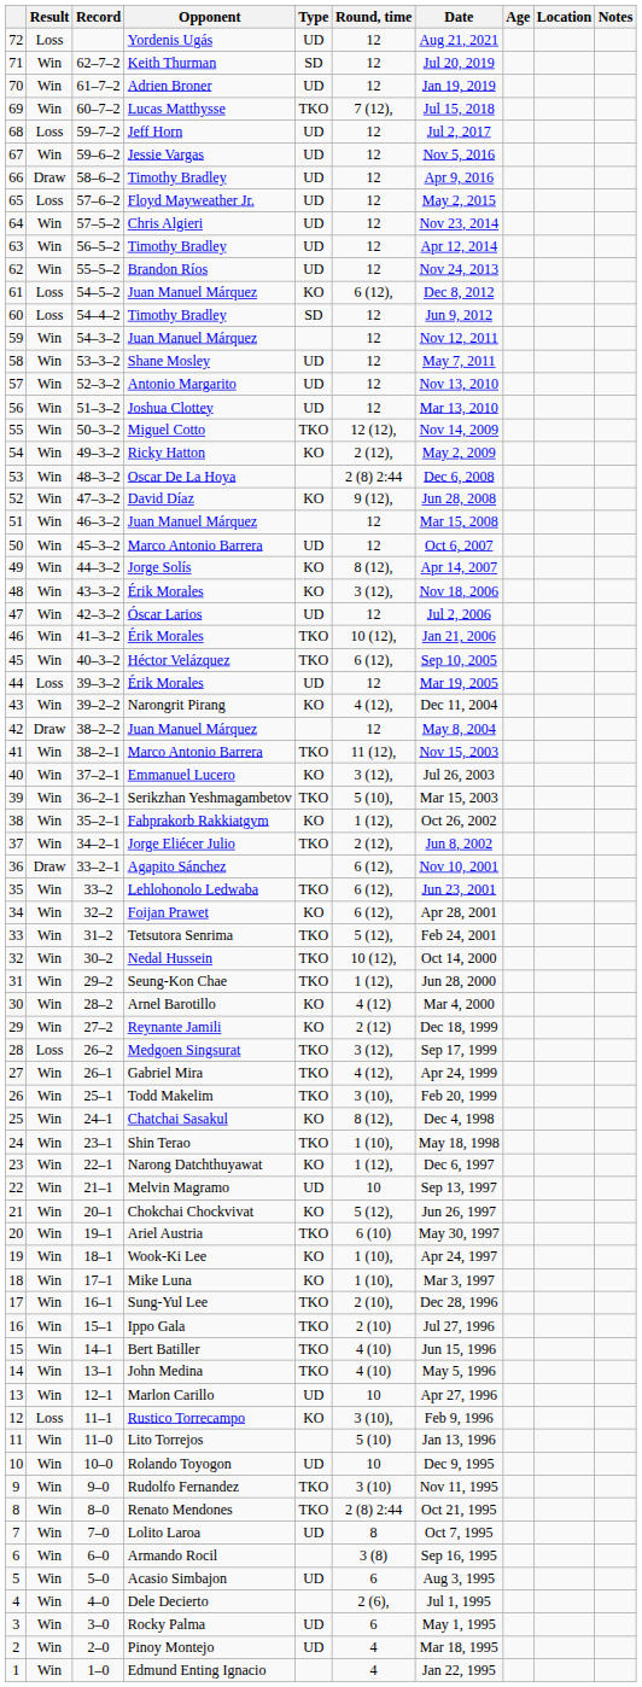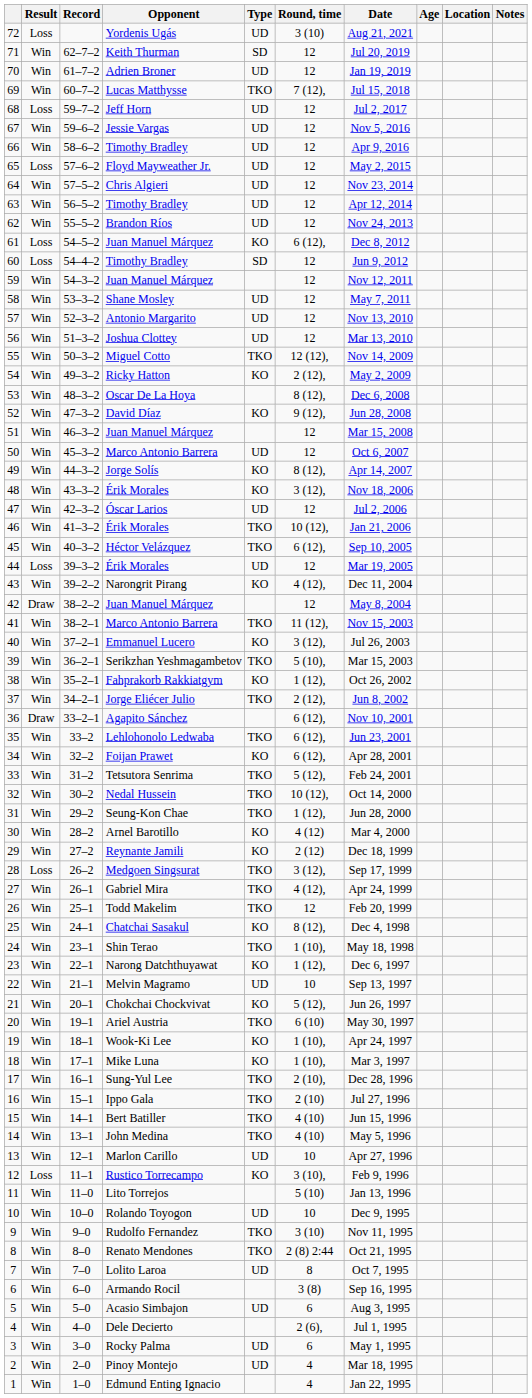72 | Round, time: 12 -> 3 (10)
66 | Result: Draw -> Win
53 | Round, time: 2 (8) 2:44 -> 8 (12),
26 | Round, time: 3 (10), -> 12
